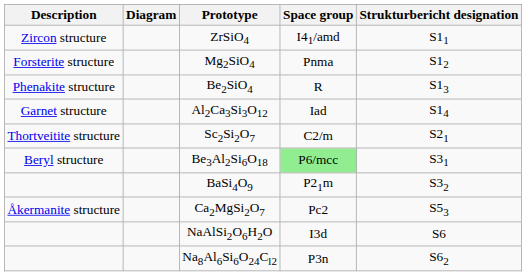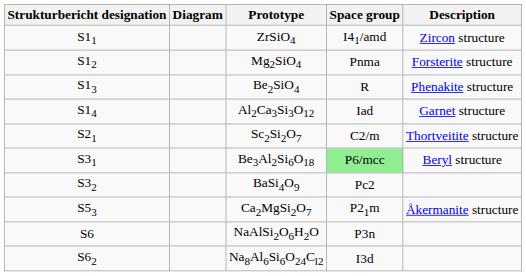columns swapped: Strukturbericht designation <-> Description
BaSi4O9 | Space group: P21m -> Pc2
Ca2MgSi2O7 | Space group: Pc2 -> P21m
NaAlSi2O6H2O | Space group: I3d -> P3n
Na8Al6Si6O24Cl2 | Space group: P3n -> I3d
